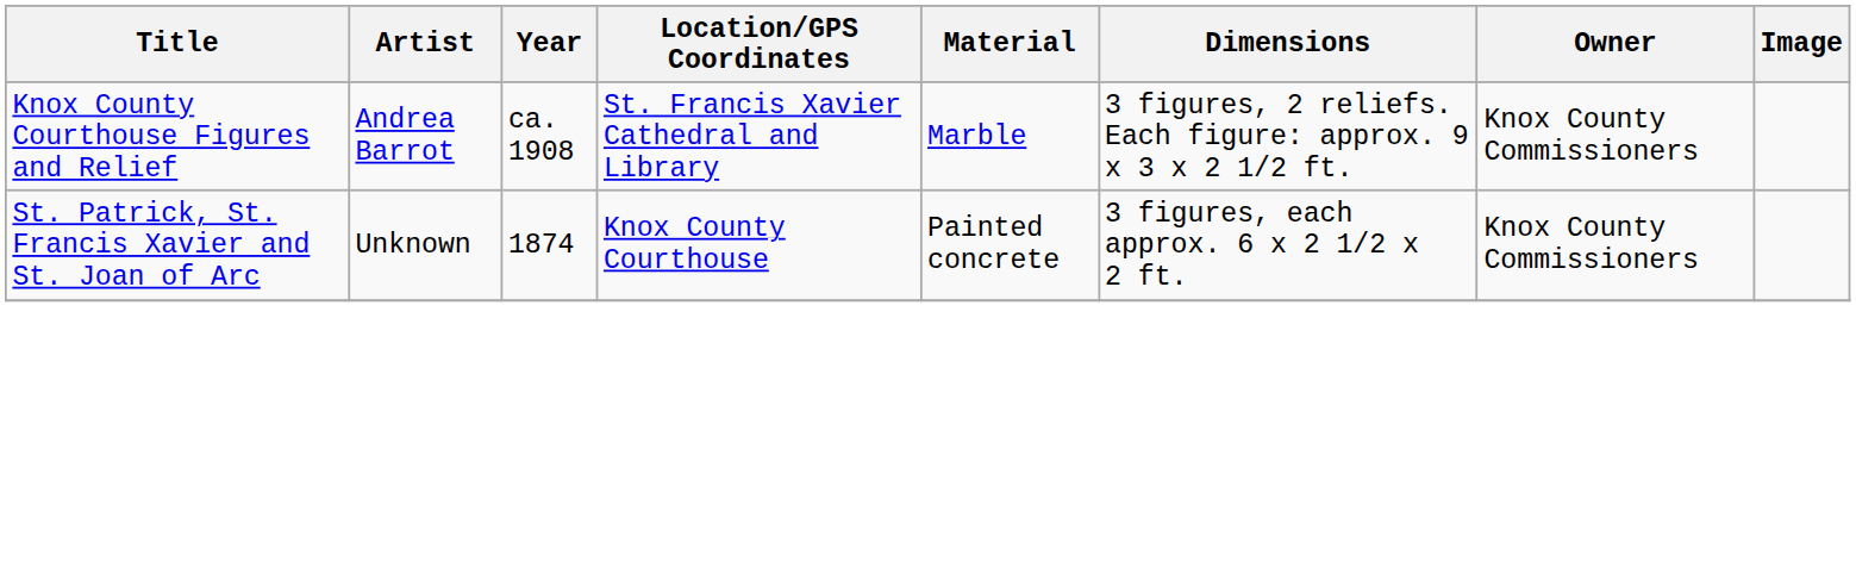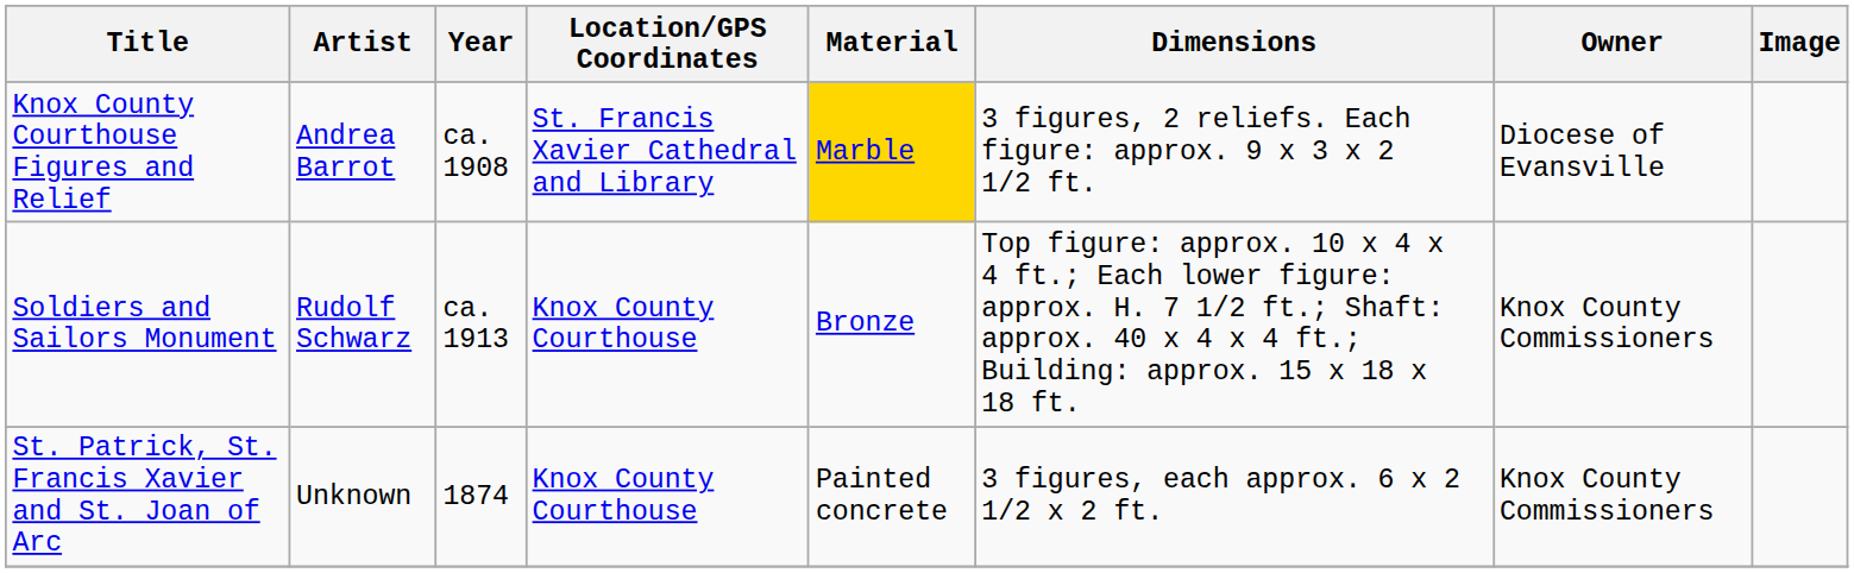Knox County Courthouse Figures and Relief | Material: no background -> gold background
Knox County Courthouse Figures and Relief | Owner: Knox County Commissioners -> Diocese of Evansville
+ row: Soldiers and Sailors Monument | Rudolf Schwarz | ca. 1913 | Knox County Courthouse | Bronze | Top figure: approx. 10 x 4 x 4 ft.; Each lower figure: approx. H. 7 1/2 ft.; Shaft: approx. 40 x 4 x 4 ft.; Building: approx. 15 x 18 x 18 ft. | Knox County Commissioners
